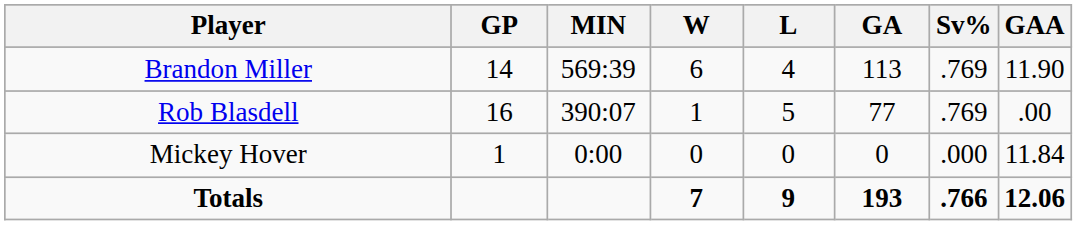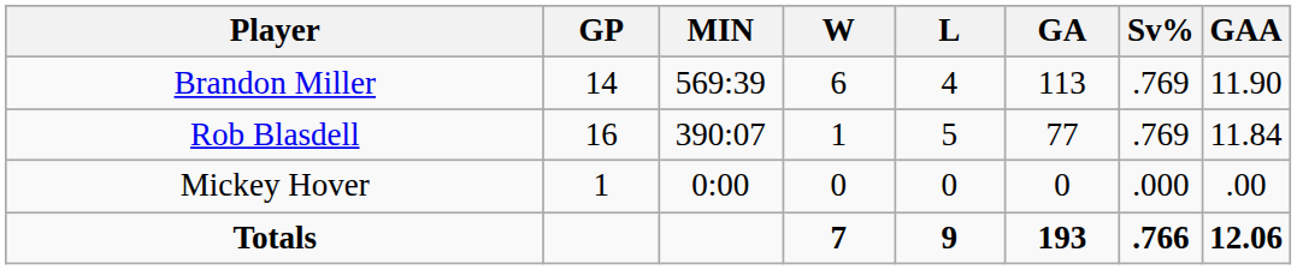Rob Blasdell | GAA: .00 -> 11.84
Mickey Hover | GAA: 11.84 -> .00
